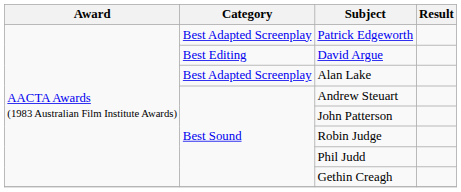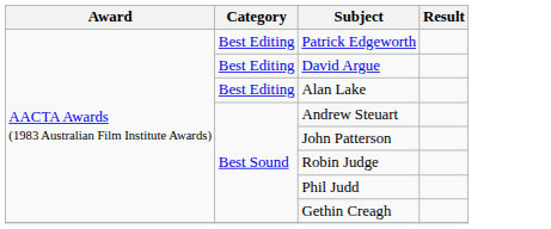Patrick Edgeworth | Category: Best Adapted Screenplay -> Best Editing
Alan Lake | Category: Best Adapted Screenplay -> Best Editing
